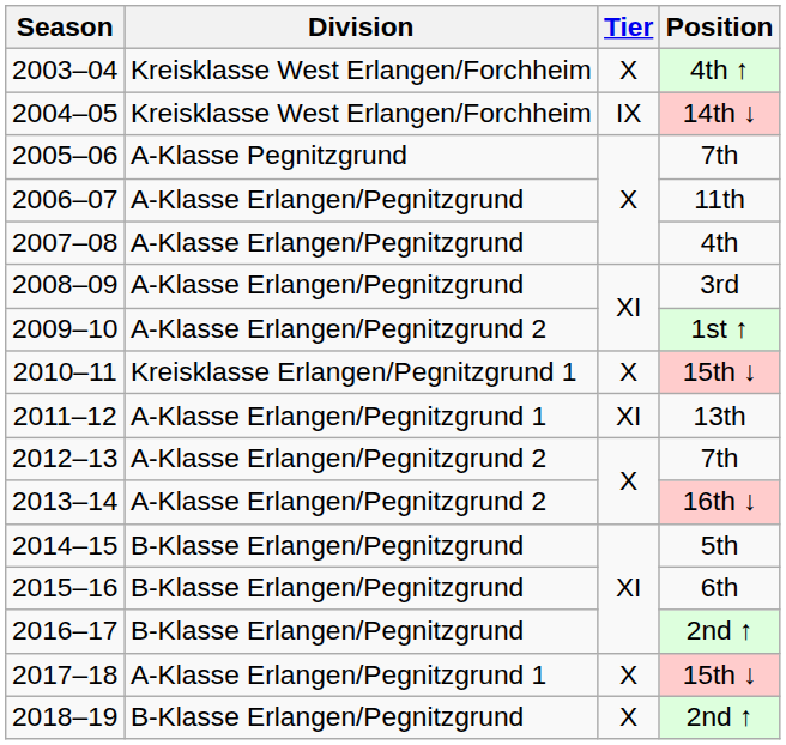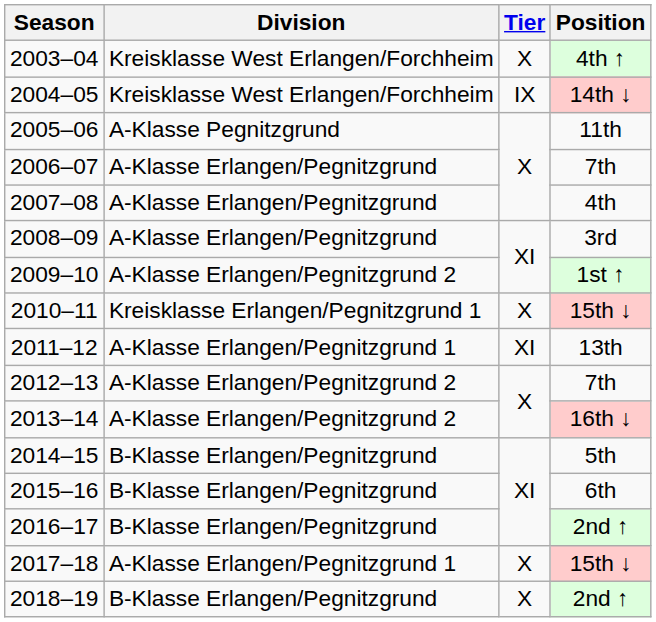2005–06 | Position: 7th -> 11th
2006–07 | Position: 11th -> 7th
